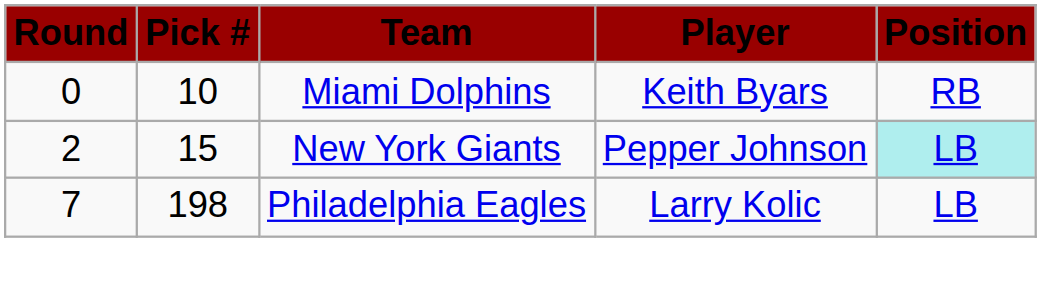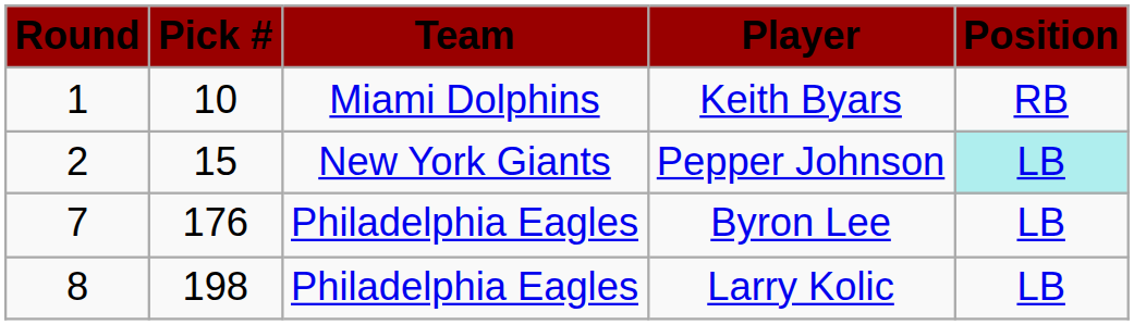Keith Byars | Round: 0 -> 1
+ row: 7 | 176 | Philadelphia Eagles | Byron Lee | LB
Larry Kolic | Round: 7 -> 8
